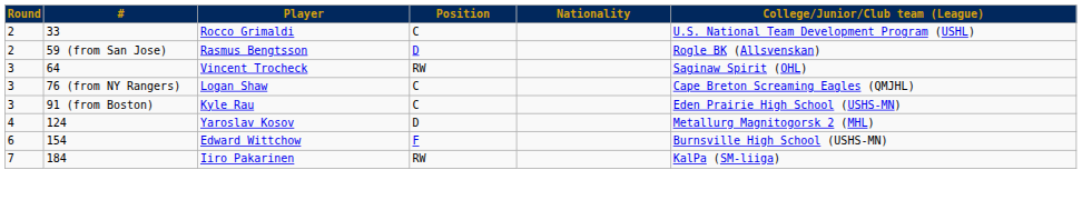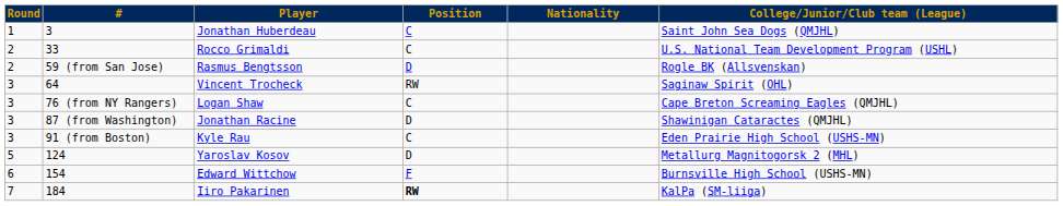+ row: 1 | 3 | Jonathan Huberdeau | C | Saint John Sea Dogs (QMJHL)
+ row: 3 | 87 (from Washington) | Jonathan Racine | D | Shawinigan Cataractes (QMJHL)
Yaroslav Kosov | Round: 4 -> 5
Iiro Pakarinen | Position: normal -> bold
